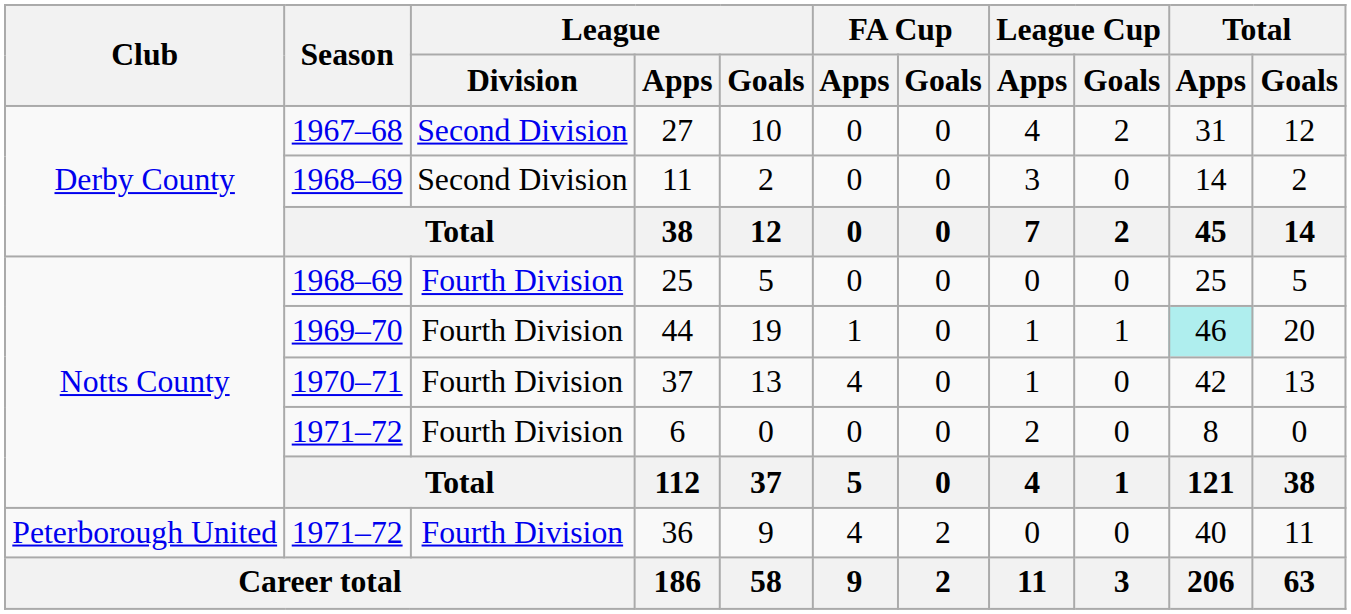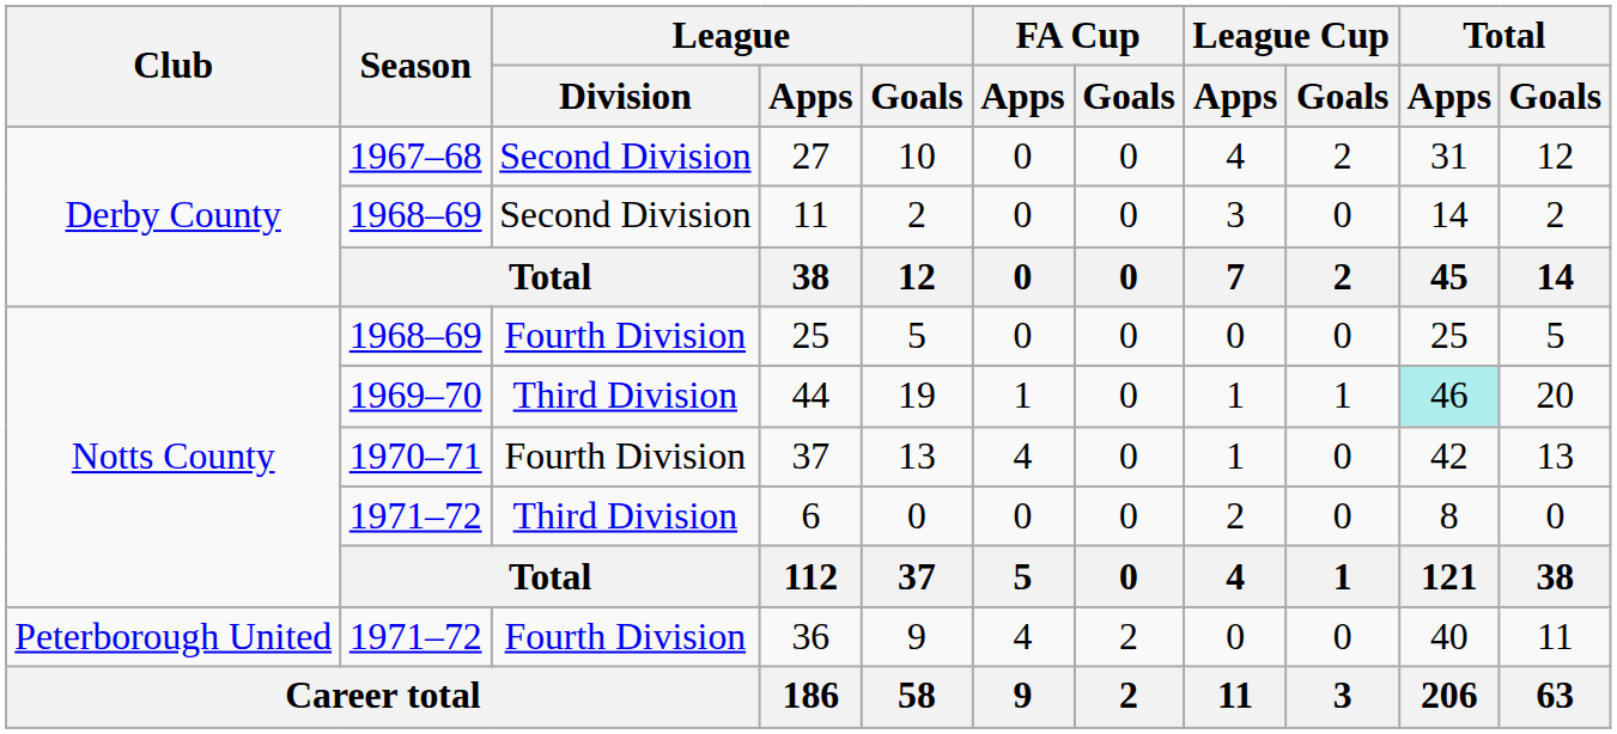44 | League / Division: Fourth Division -> Third Division
6 | League / Division: Fourth Division -> Third Division
